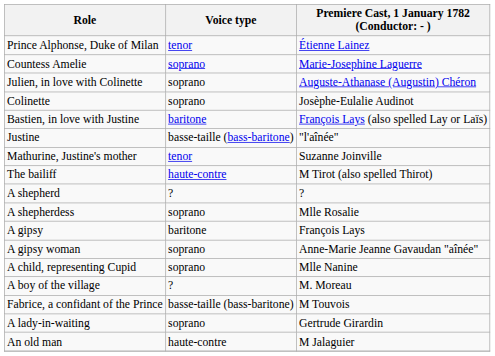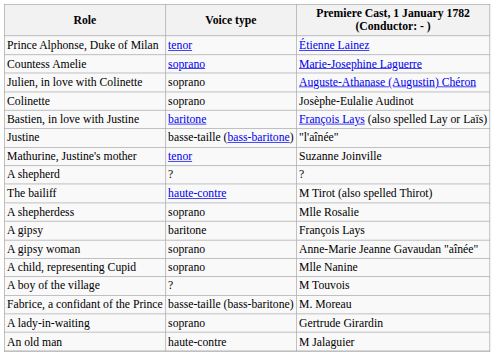rows swapped: The bailiff <-> A shepherd
A boy of the village | column 3: M. Moreau -> M Touvois
Fabrice, a confidant of the Prince | column 3: M Touvois -> M. Moreau
